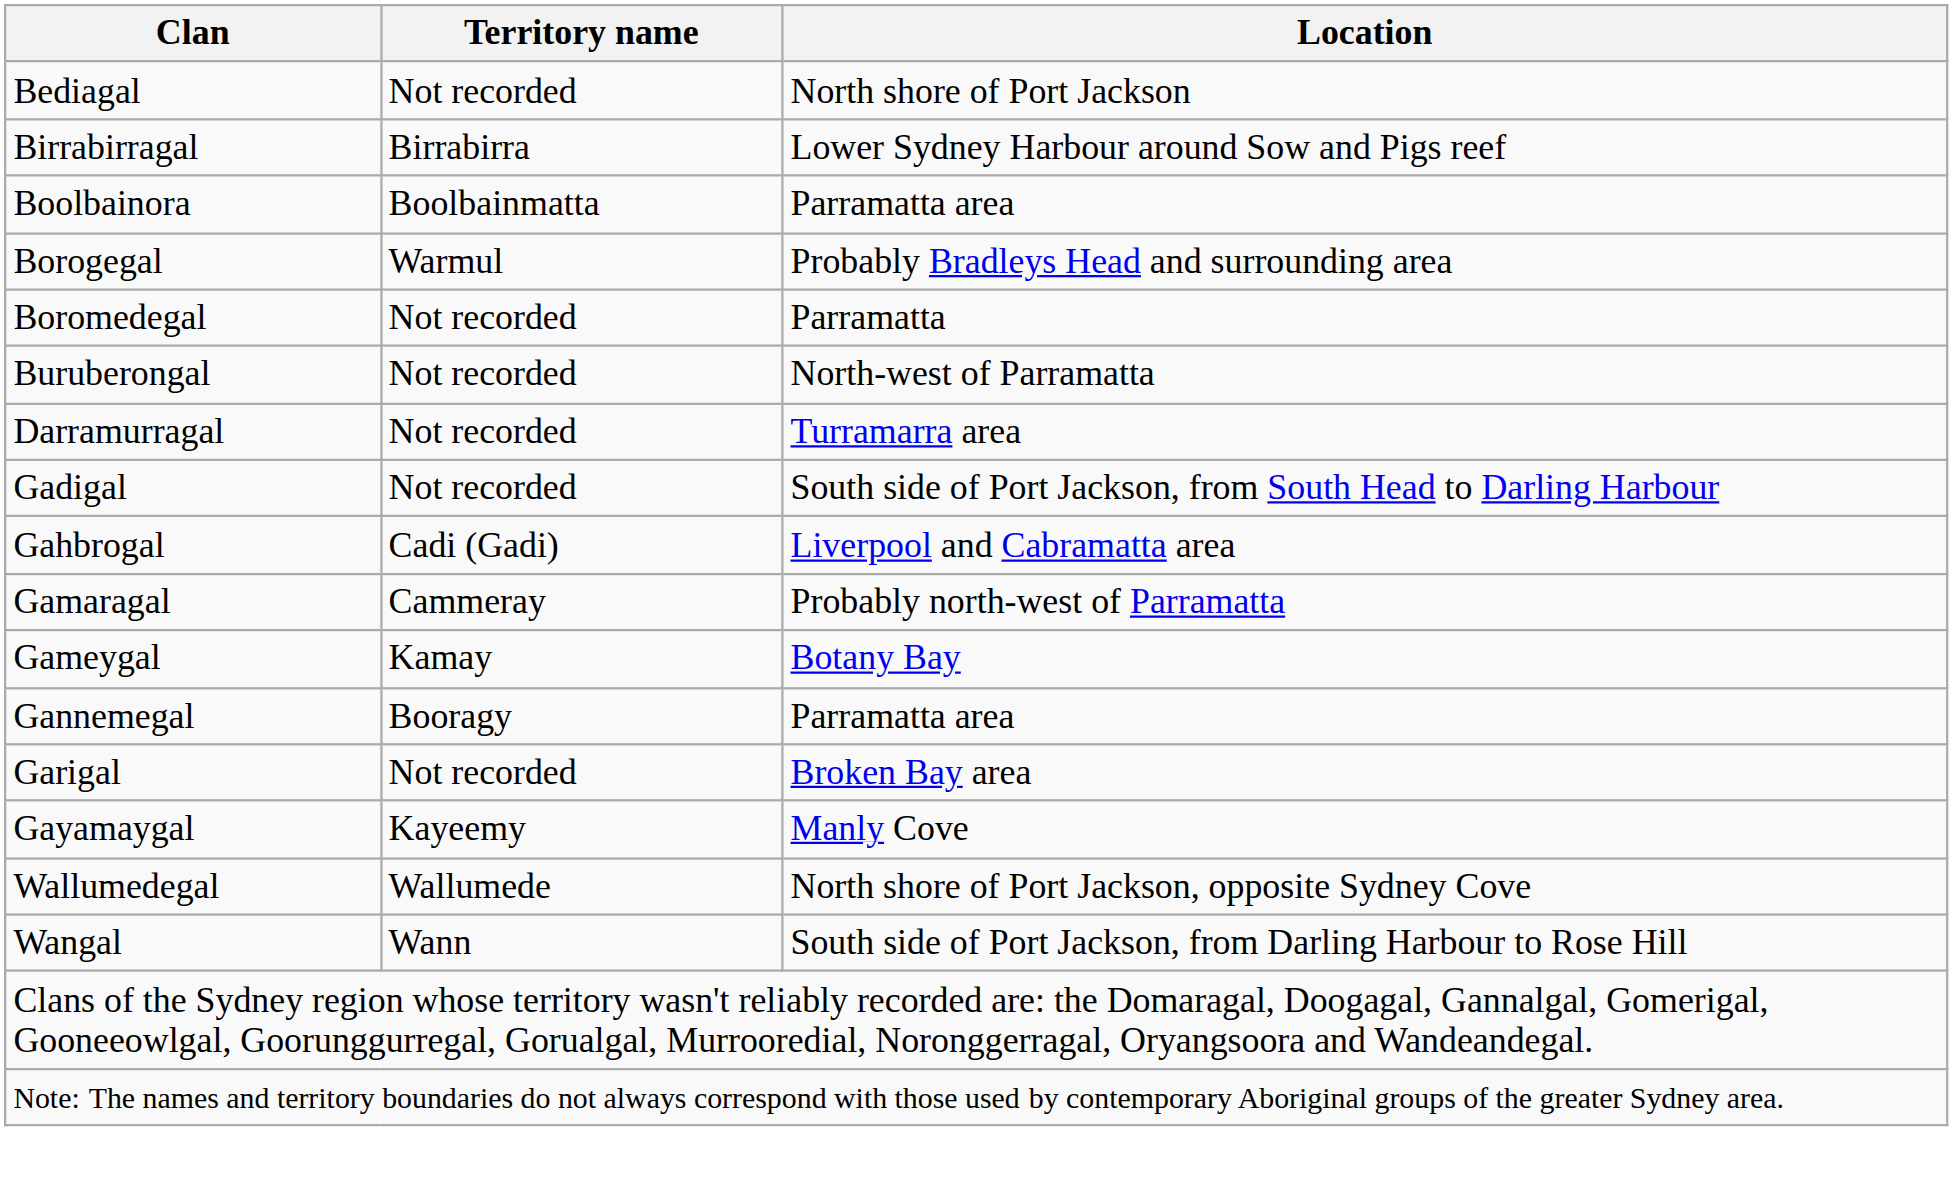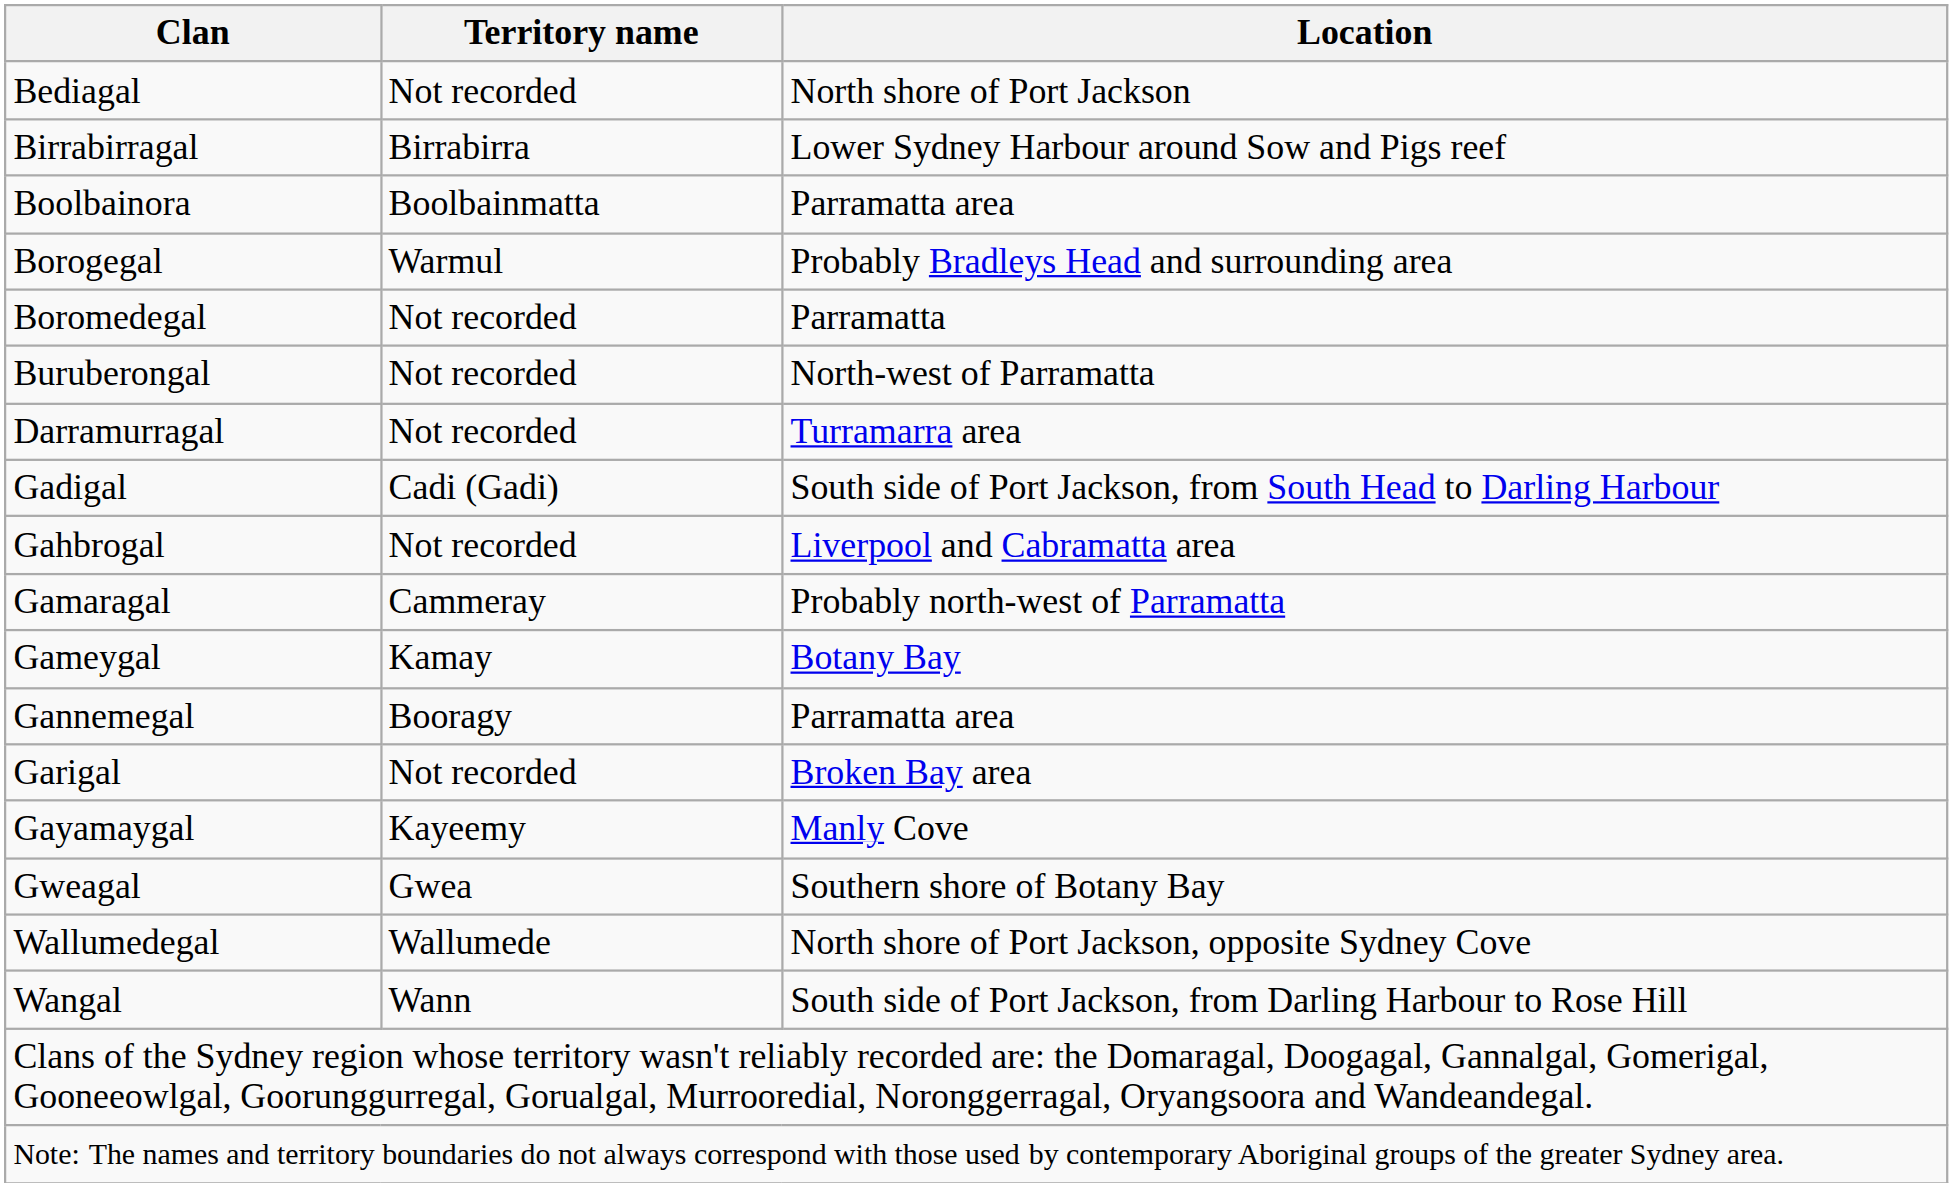Gadigal | Territory name: Not recorded -> Cadi (Gadi)
Gahbrogal | Territory name: Cadi (Gadi) -> Not recorded
+ row: Gweagal | Gwea | Southern shore of Botany Bay
